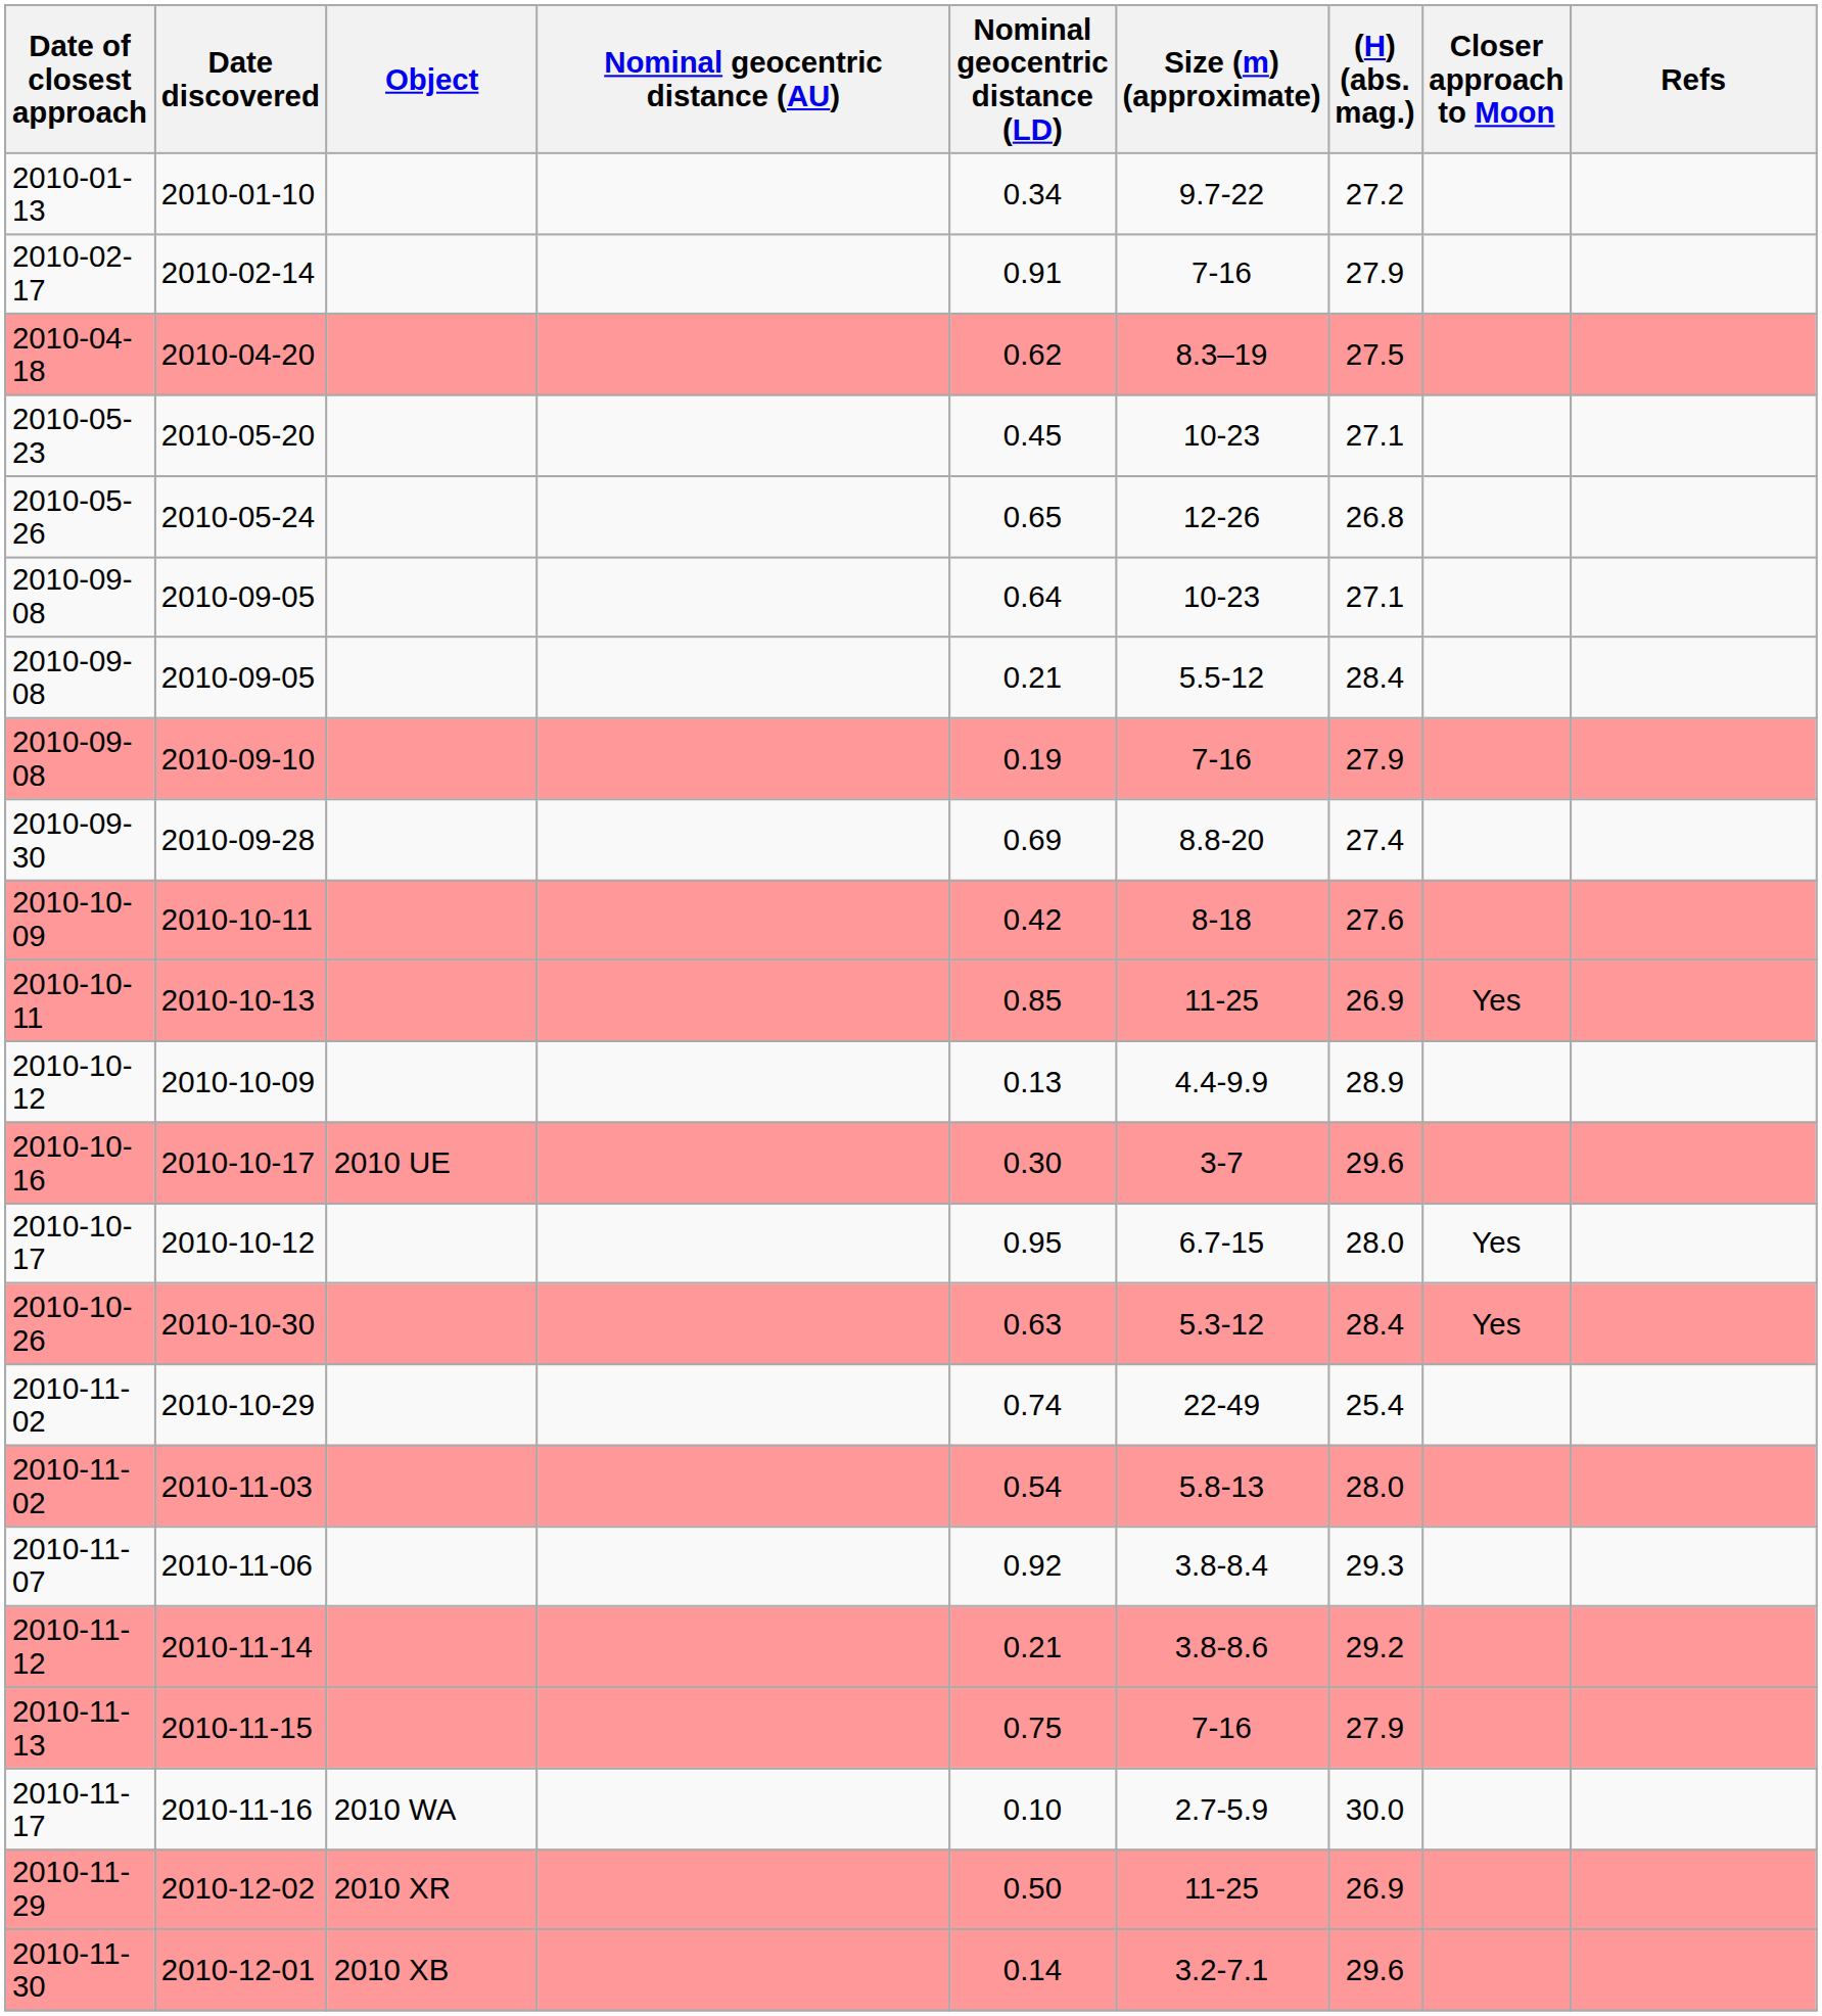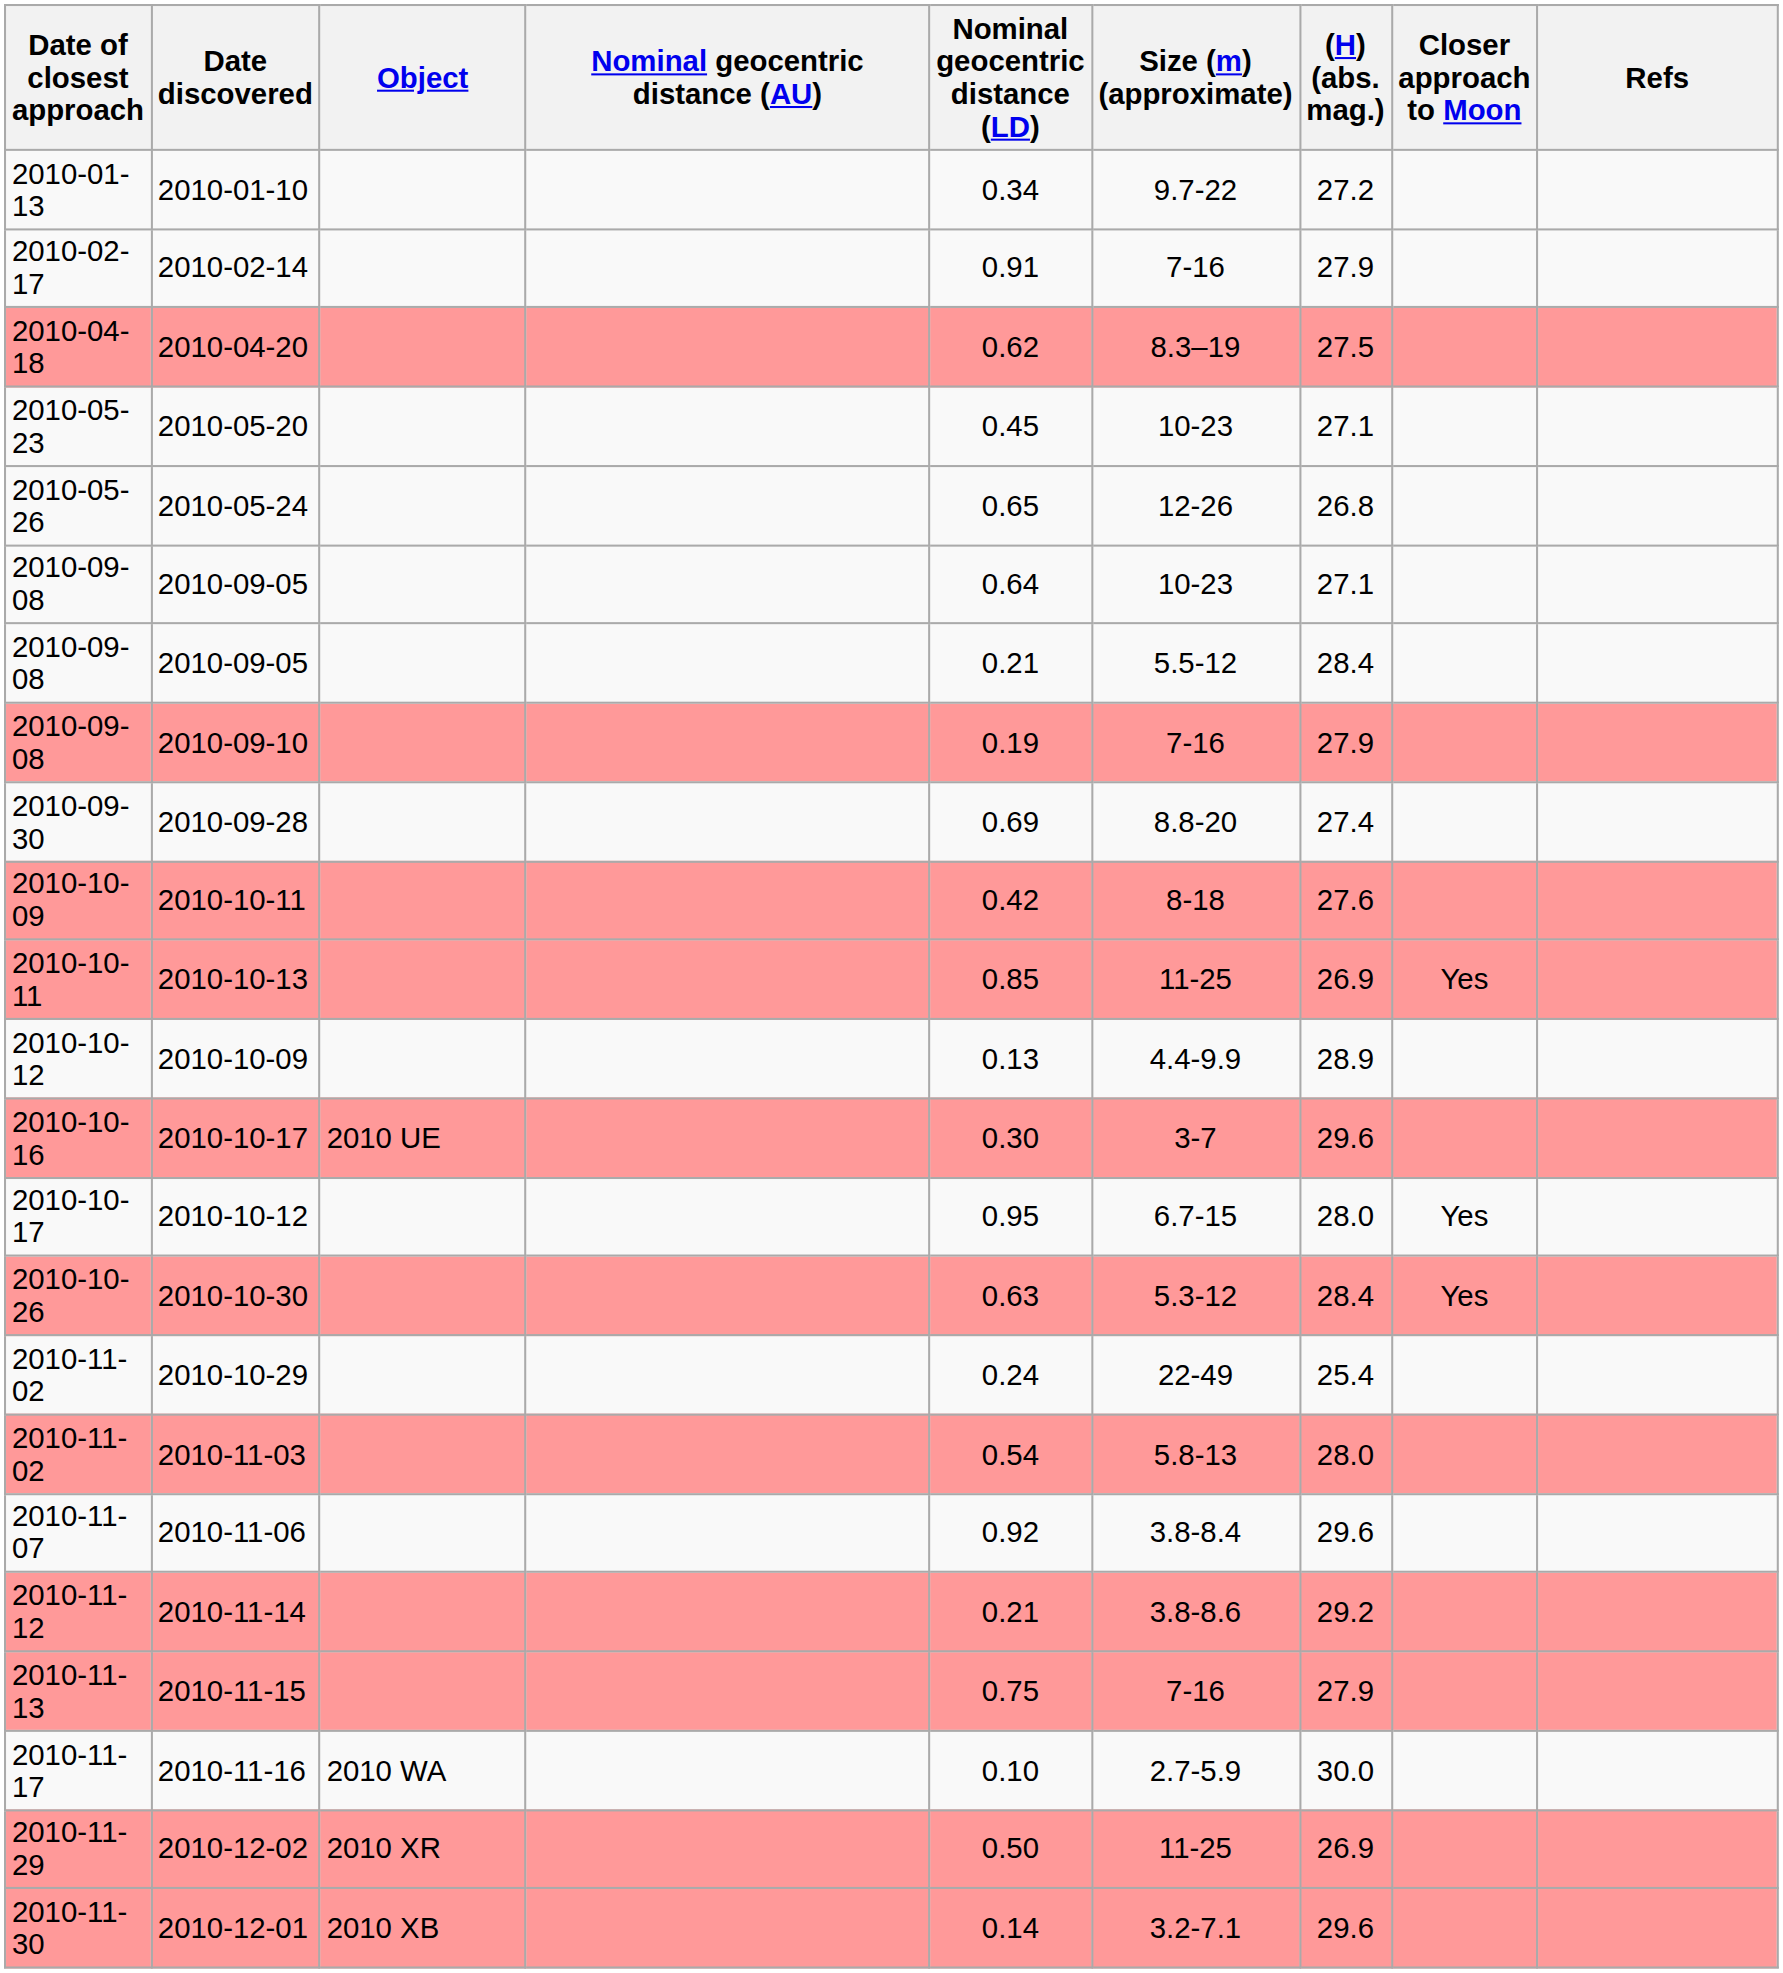2010-10-29 | Nominal geocentric distance (LD): 0.74 -> 0.24
2010-11-06 | (H) (abs. mag.): 29.3 -> 29.6
